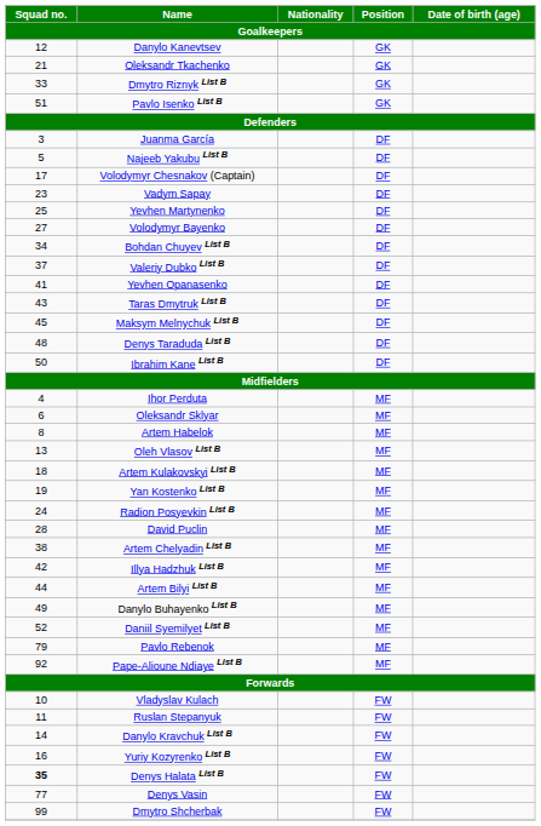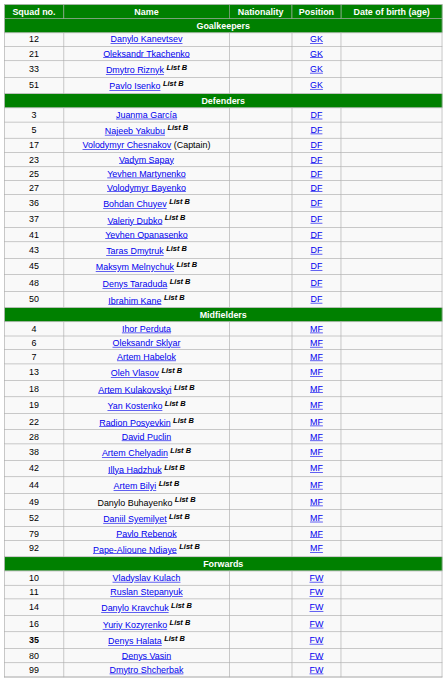Bohdan Chuyev List B | Squad no. / Goalkeepers: 34 -> 36
Artem Habelok | Squad no. / Goalkeepers: 8 -> 7
Radion Posyevkin List B | Squad no. / Goalkeepers: 24 -> 22
Denys Vasin | Squad no. / Goalkeepers: 77 -> 80
